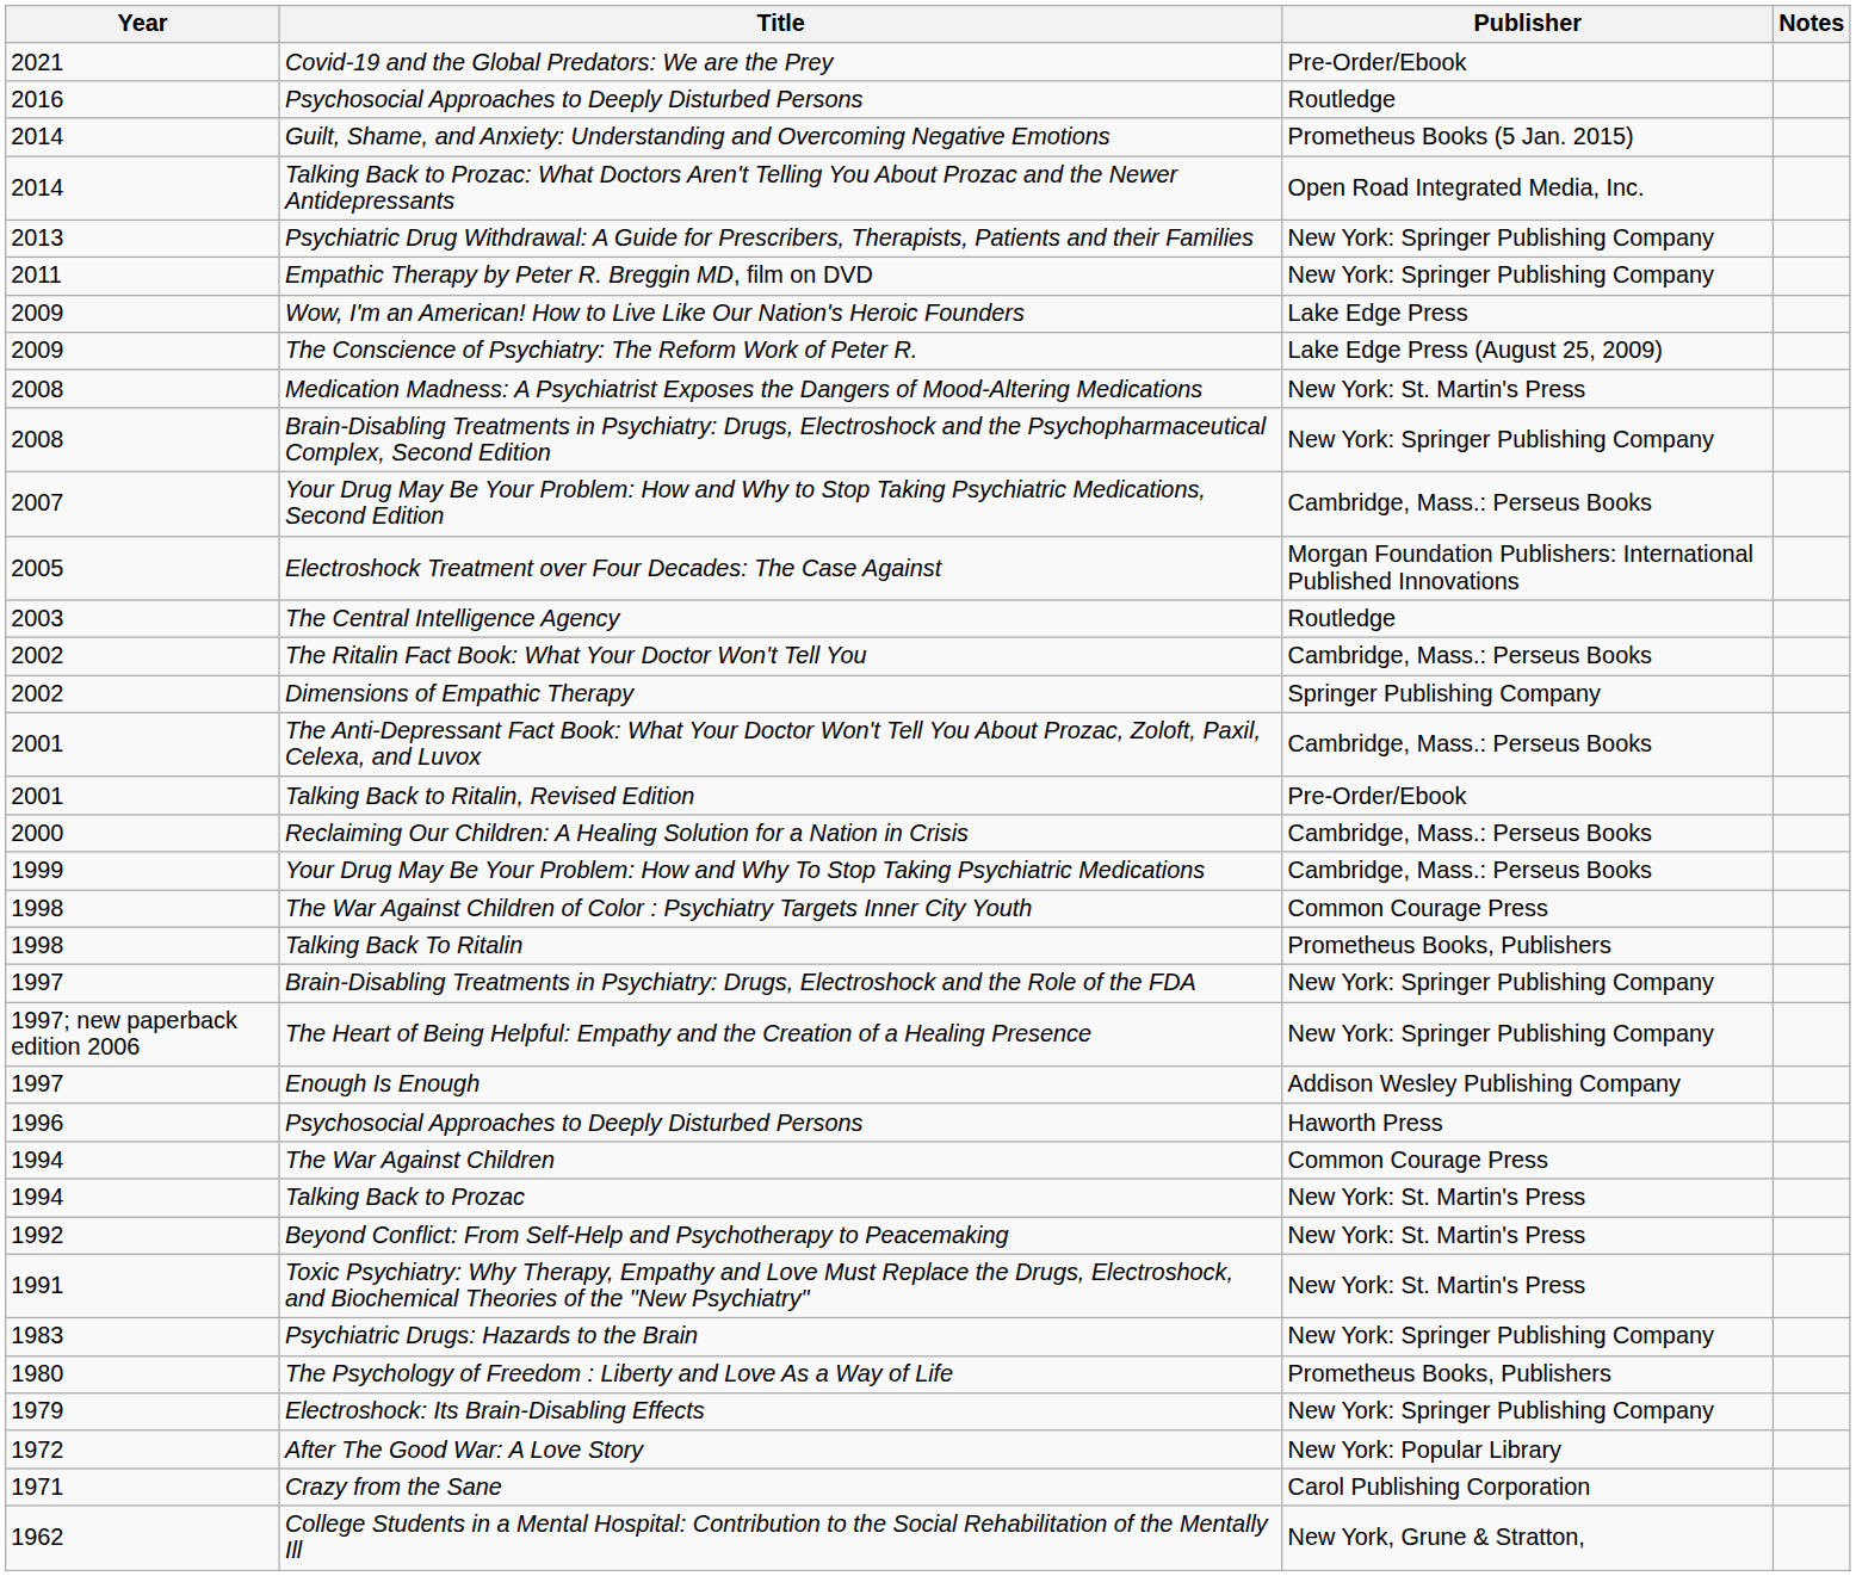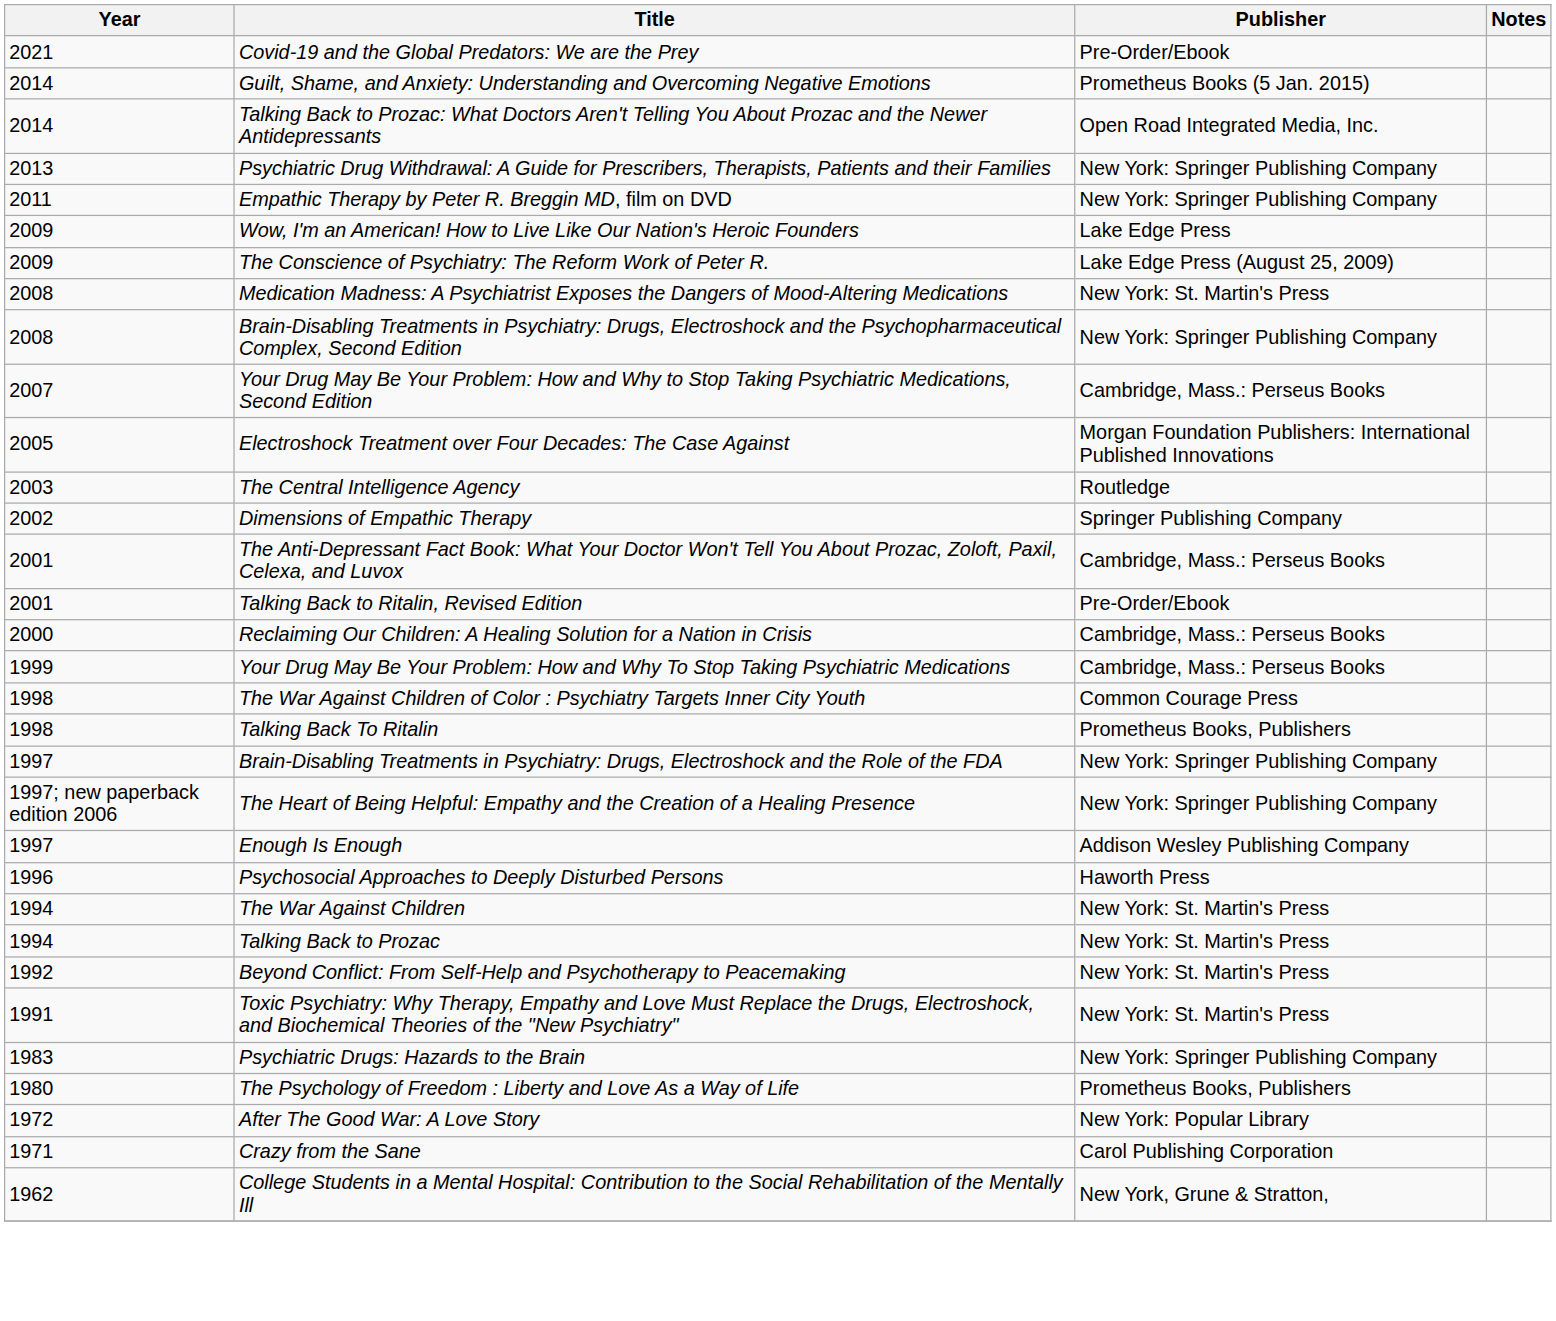- row: 2016 | Psychosocial Approaches to Deeply Disturbed Persons | Routledge
- row: 2002 | The Ritalin Fact Book: What Your Doctor Won't Tell You | Cambridge, Mass.: Perseus Books
The War Against Children | Publisher: Common Courage Press -> New York: St. Martin's Press
- row: 1979 | Electroshock: Its Brain-Disabling Effects | New York: Springer Publishing Company
